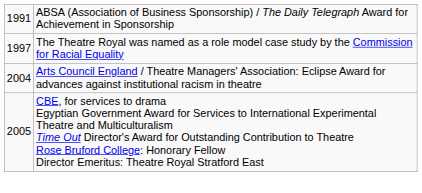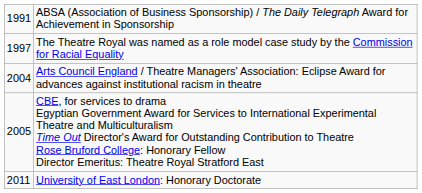+ row: 2011 | University of East London: Honorary Doctorate
